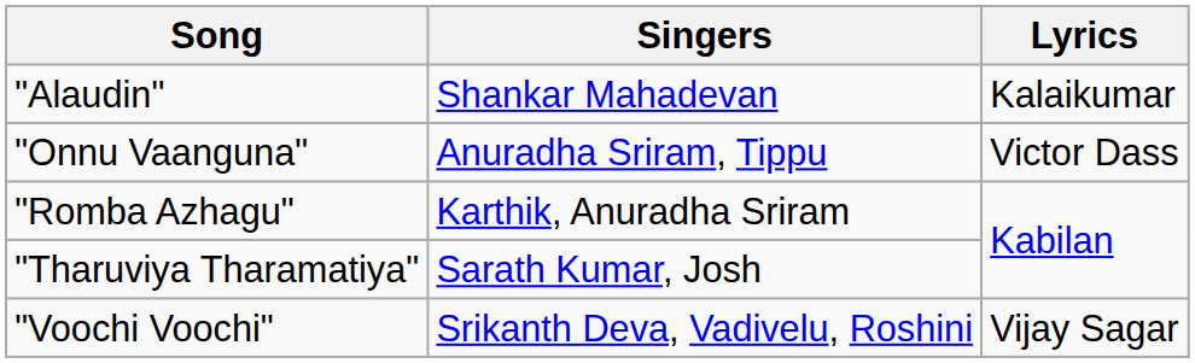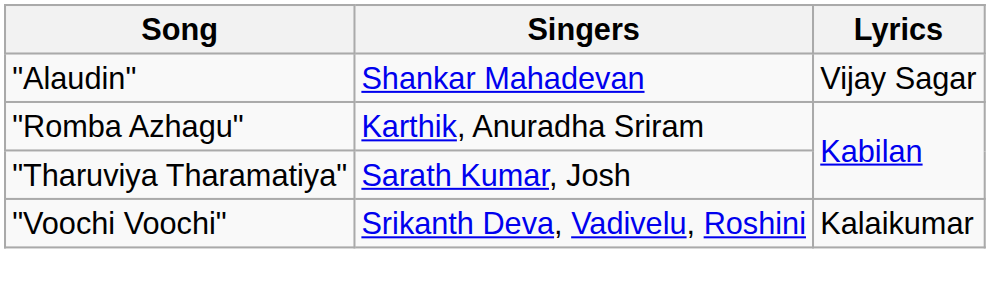"Alaudin" | Lyrics: Kalaikumar -> Vijay Sagar
- row: "Onnu Vaanguna" | Anuradha Sriram, Tippu | Victor Dass
"Voochi Voochi" | Lyrics: Vijay Sagar -> Kalaikumar
